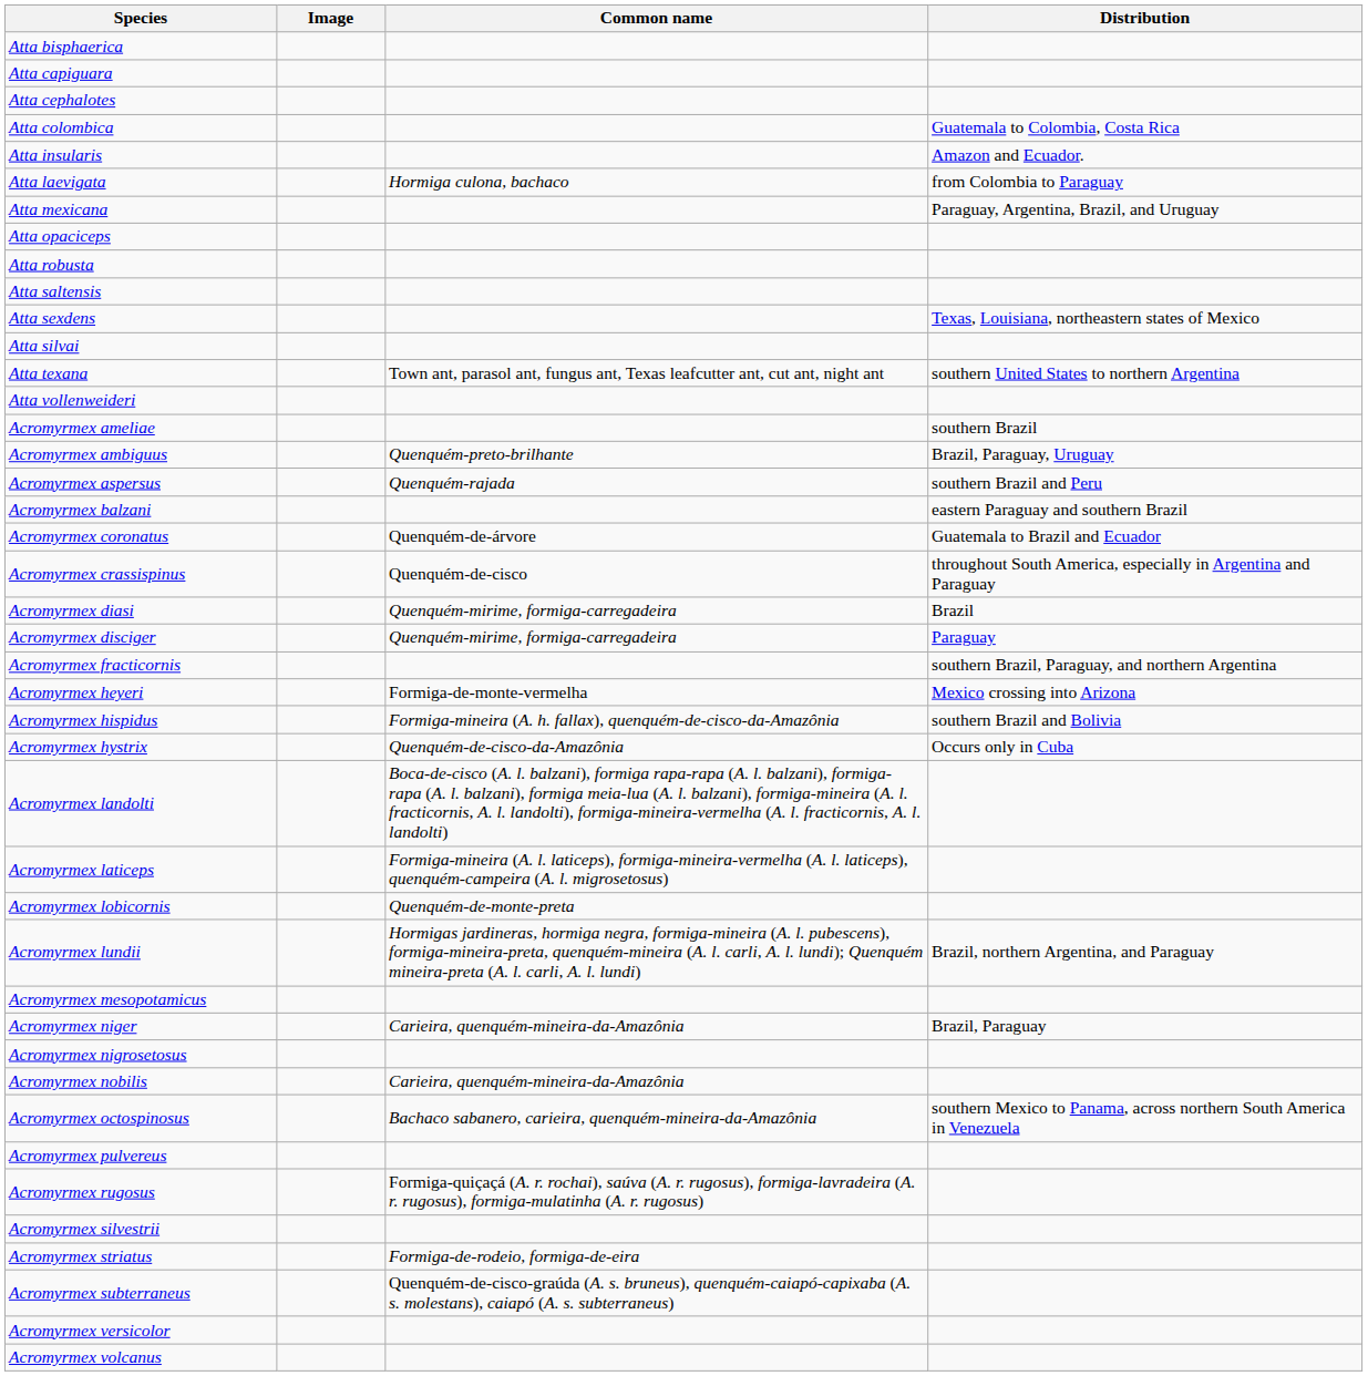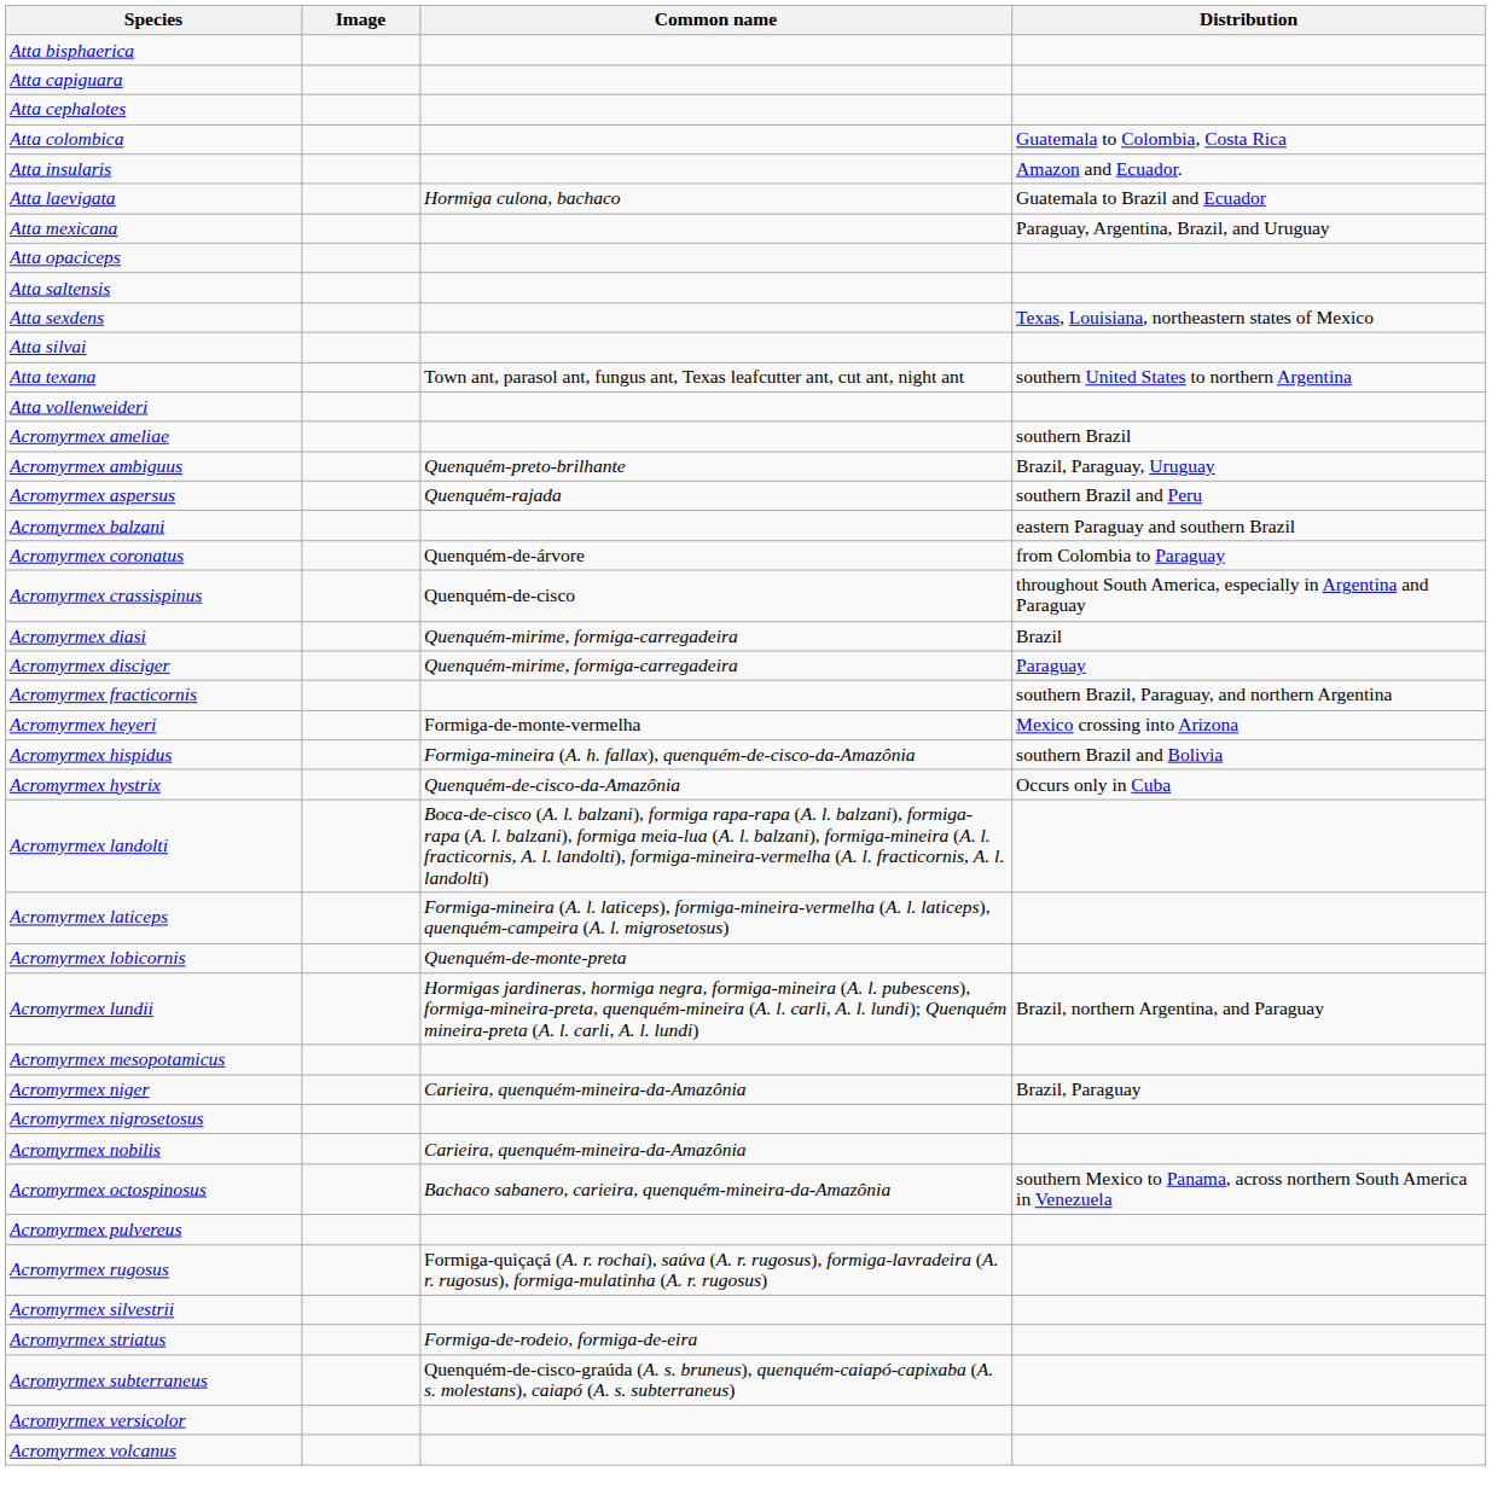Atta laevigata | Distribution: from Colombia to Paraguay -> Guatemala to Brazil and Ecuador
- row: Atta robusta
Acromyrmex coronatus | Distribution: Guatemala to Brazil and Ecuador -> from Colombia to Paraguay
